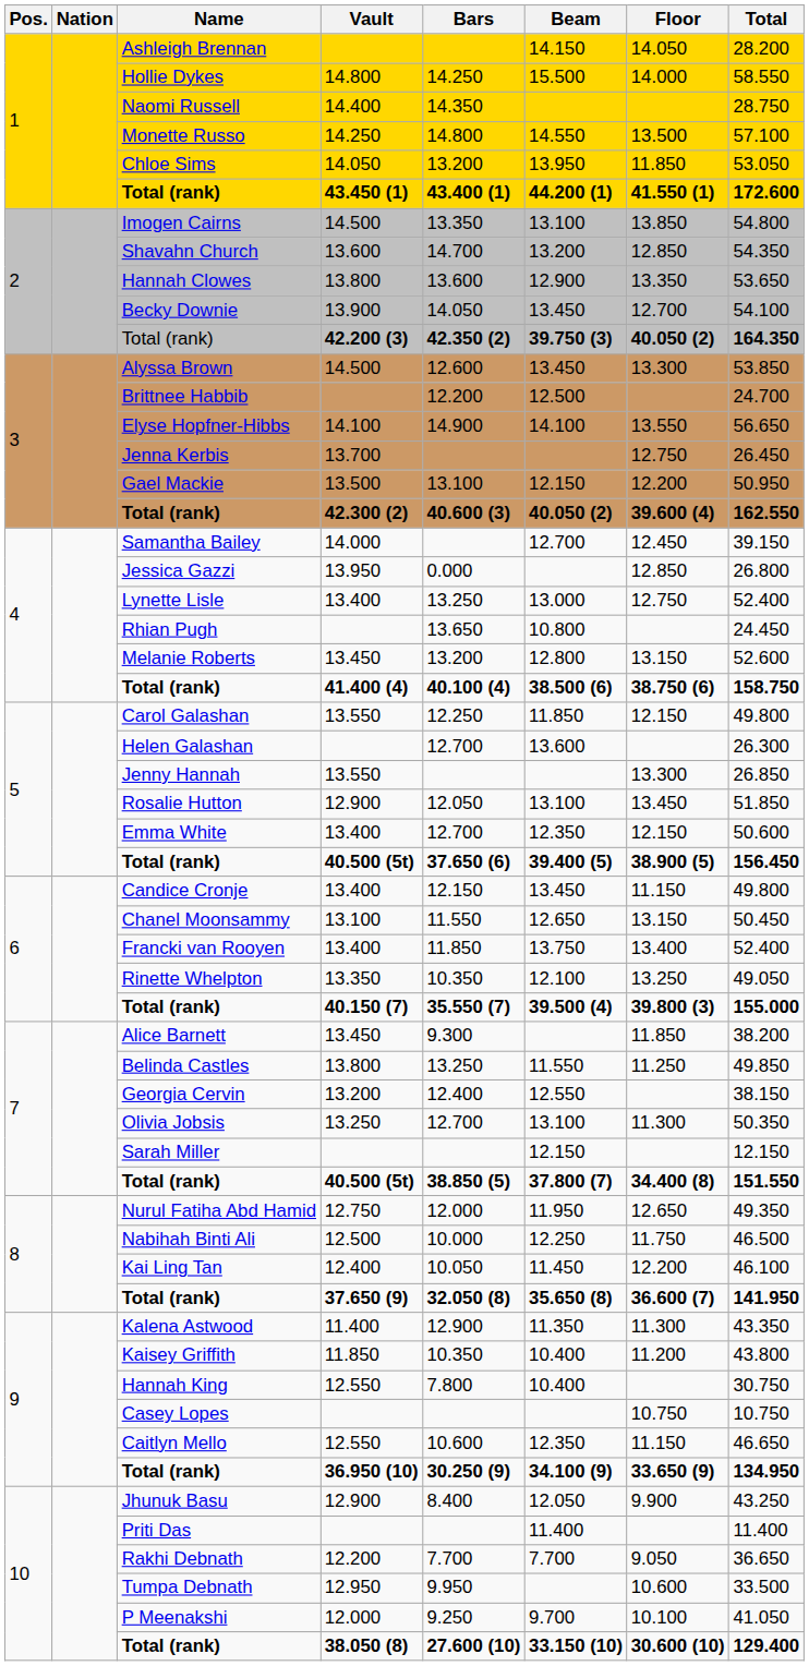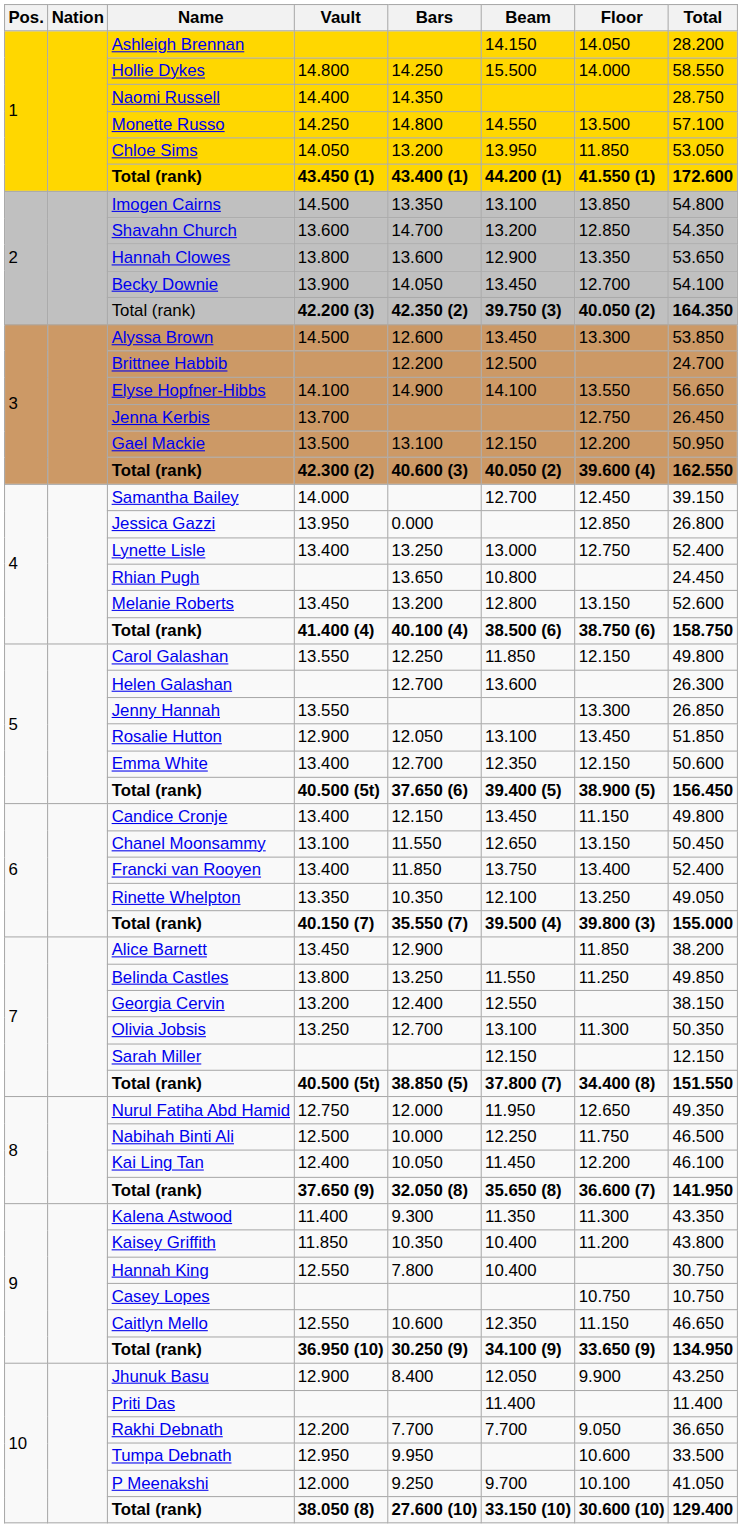Alice Barnett | Bars: 9.300 -> 12.900
Kalena Astwood | Bars: 12.900 -> 9.300
